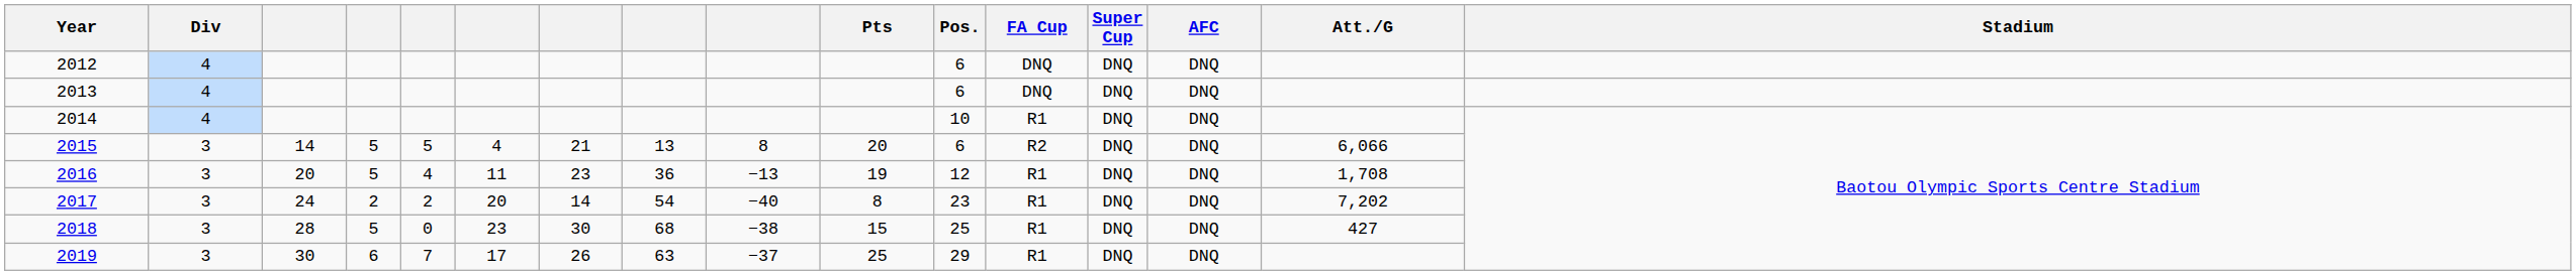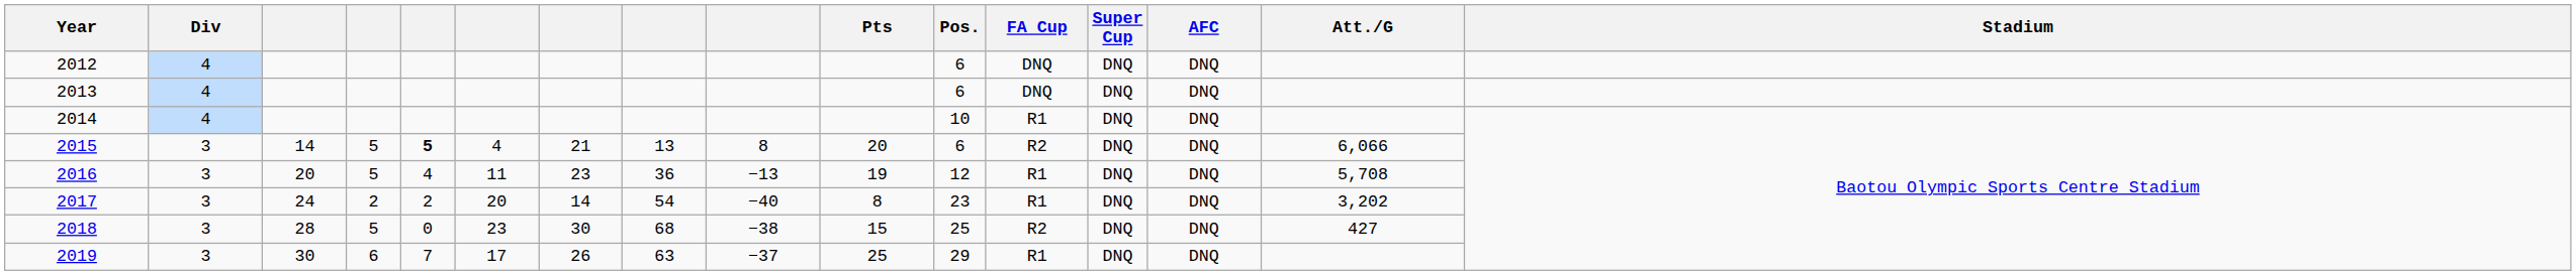2015 | column 5: normal -> bold
2016 | Att./G: 1,708 -> 5,708
2017 | Att./G: 7,202 -> 3,202
2018 | FA Cup: R1 -> R2
